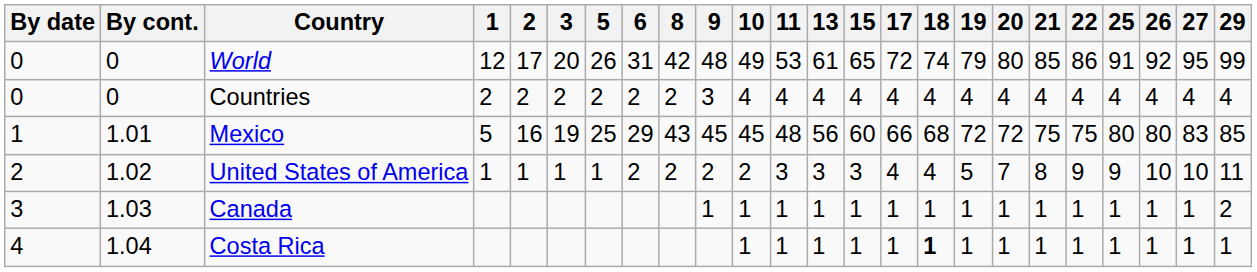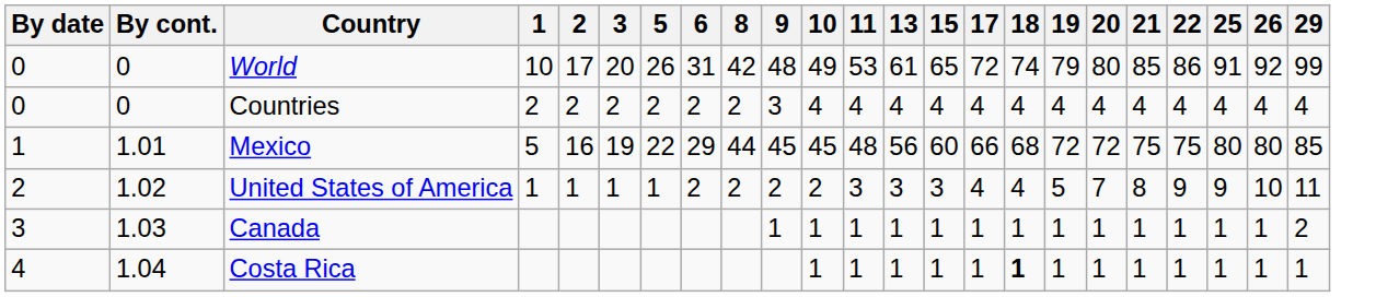- column: 27 | 95 | 4 | 83 | 10 | 1 | 1
World | 1: 12 -> 10
Mexico | 5: 25 -> 22
Mexico | 8: 43 -> 44
